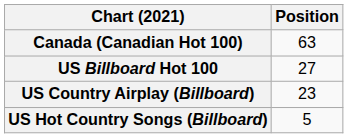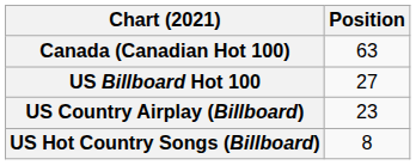US Hot Country Songs (Billboard) | Position: 5 -> 8
